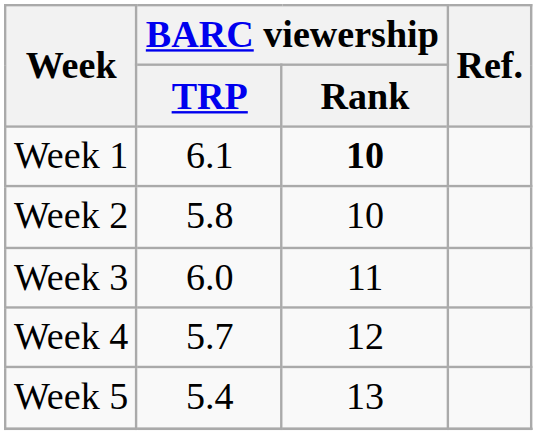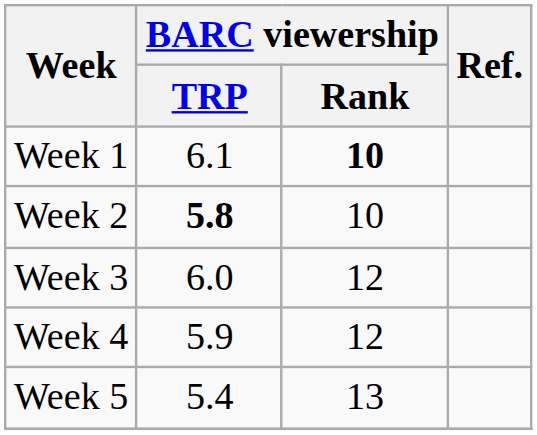Week 2 | BARC viewership / TRP: normal -> bold
Week 3 | BARC viewership / Rank: 11 -> 12
Week 4 | BARC viewership / TRP: 5.7 -> 5.9
